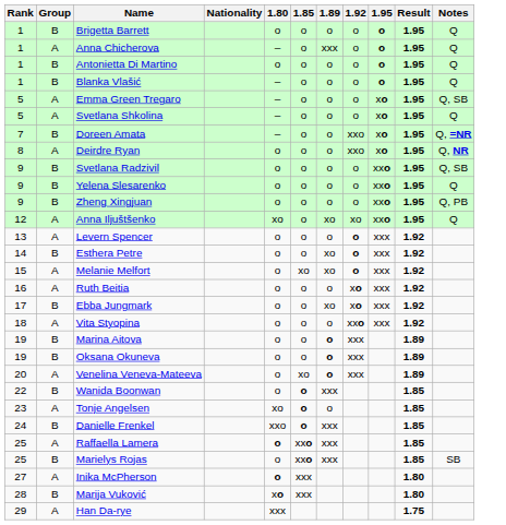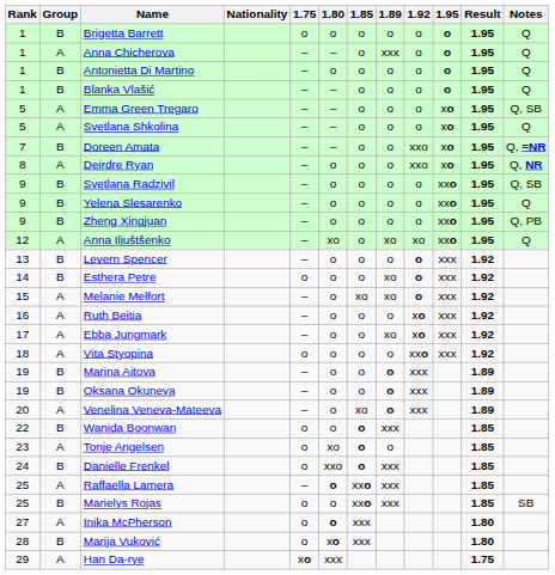+ column: 1.75 | o | – | – | – | – | – | – | – | – | – | – | – | – | o | – | – | – | o | – | – | – | o | o | o | – | o | o | o | xo
Levern Spencer | Group: A -> B
Ebba Jungmark | Group: B -> A
